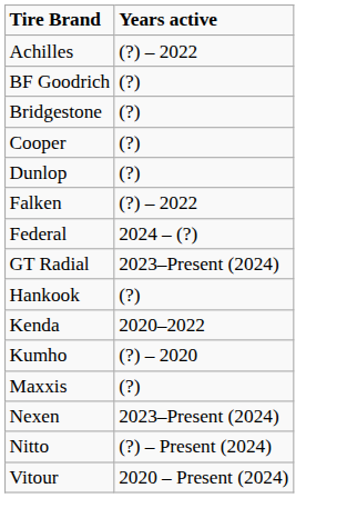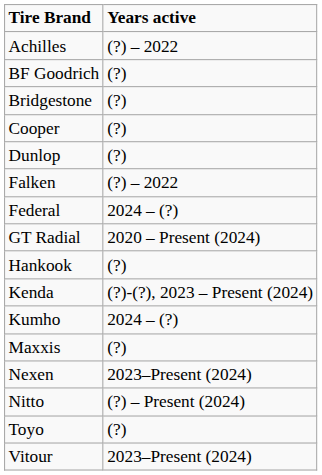GT Radial | Years active: 2023–Present (2024) -> 2020 – Present (2024)
Kenda | Years active: 2020–2022 -> (?)-(?), 2023 – Present (2024)
Kumho | Years active: (?) – 2020 -> 2024 – (?)
+ row: Toyo | (?)
Vitour | Years active: 2020 – Present (2024) -> 2023–Present (2024)
